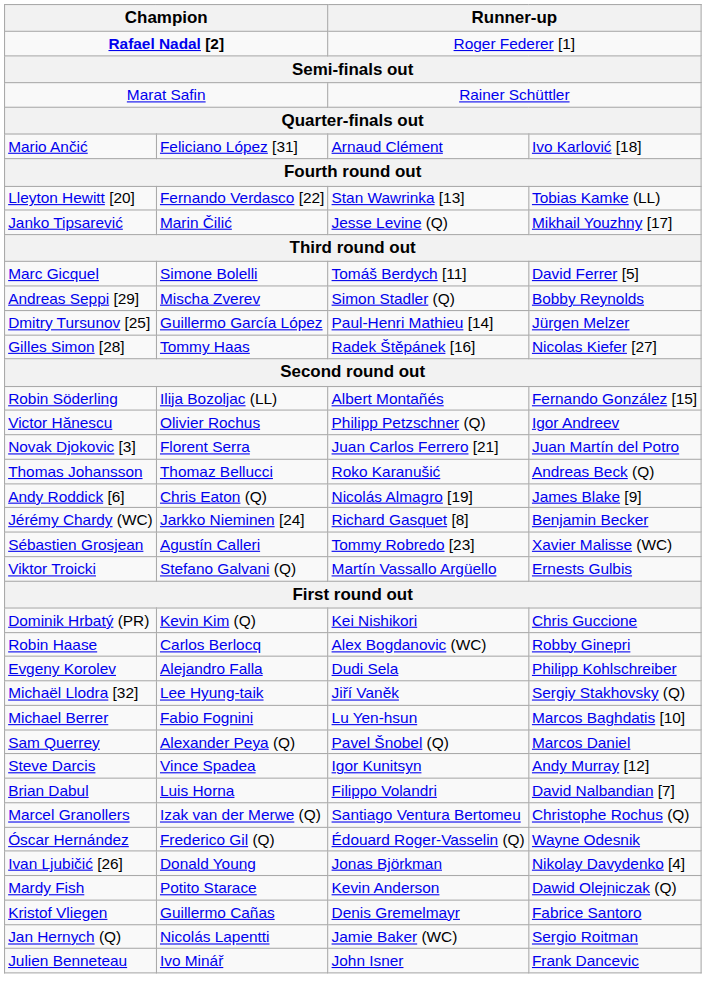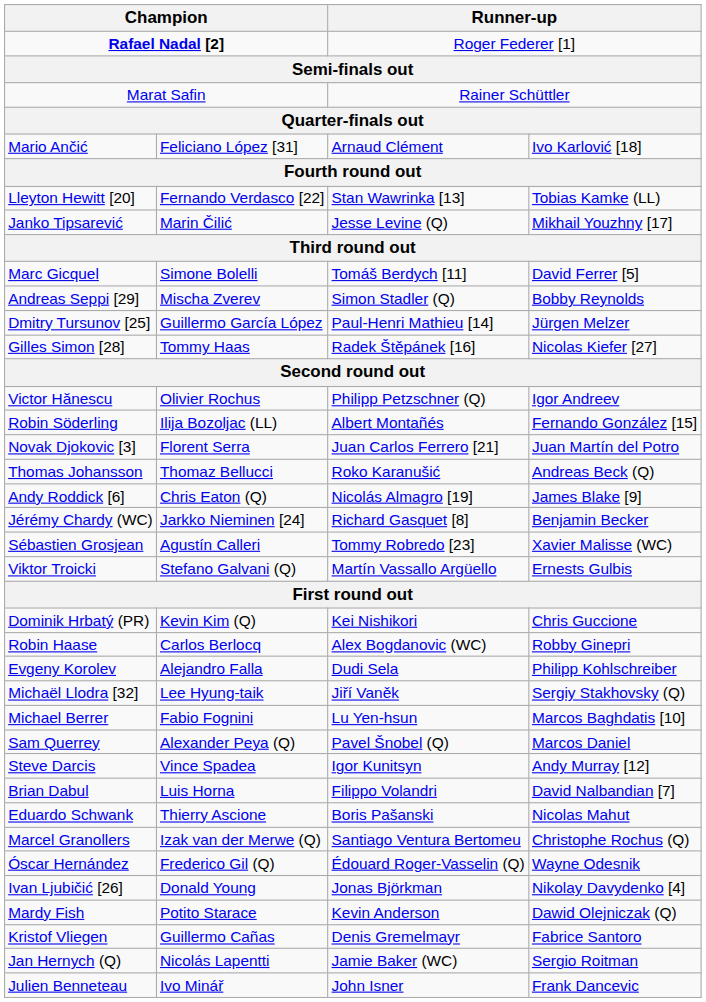rows swapped: Robin Söderling <-> Victor Hănescu
+ row: Eduardo Schwank | Thierry Ascione | Boris Pašanski | Nicolas Mahut
